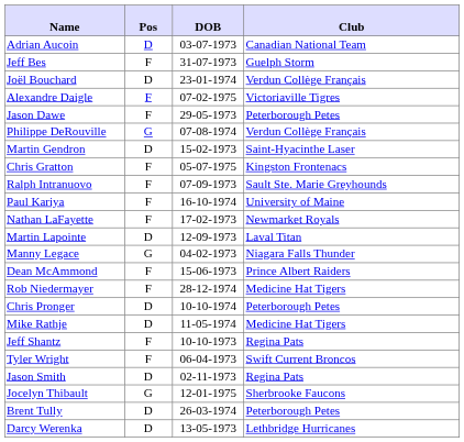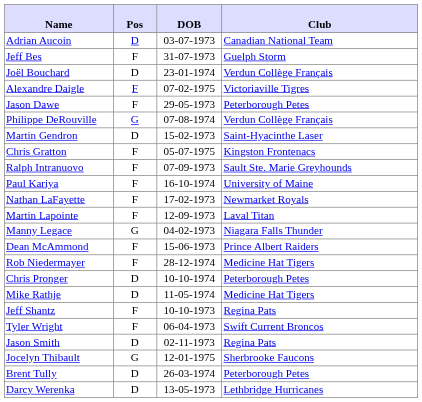Martin Lapointe | Pos: D -> F
